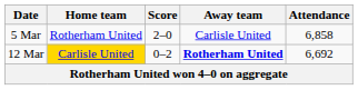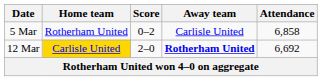5 Mar | Score: 2–0 -> 0–2
12 Mar | Score: 0–2 -> 2–0
